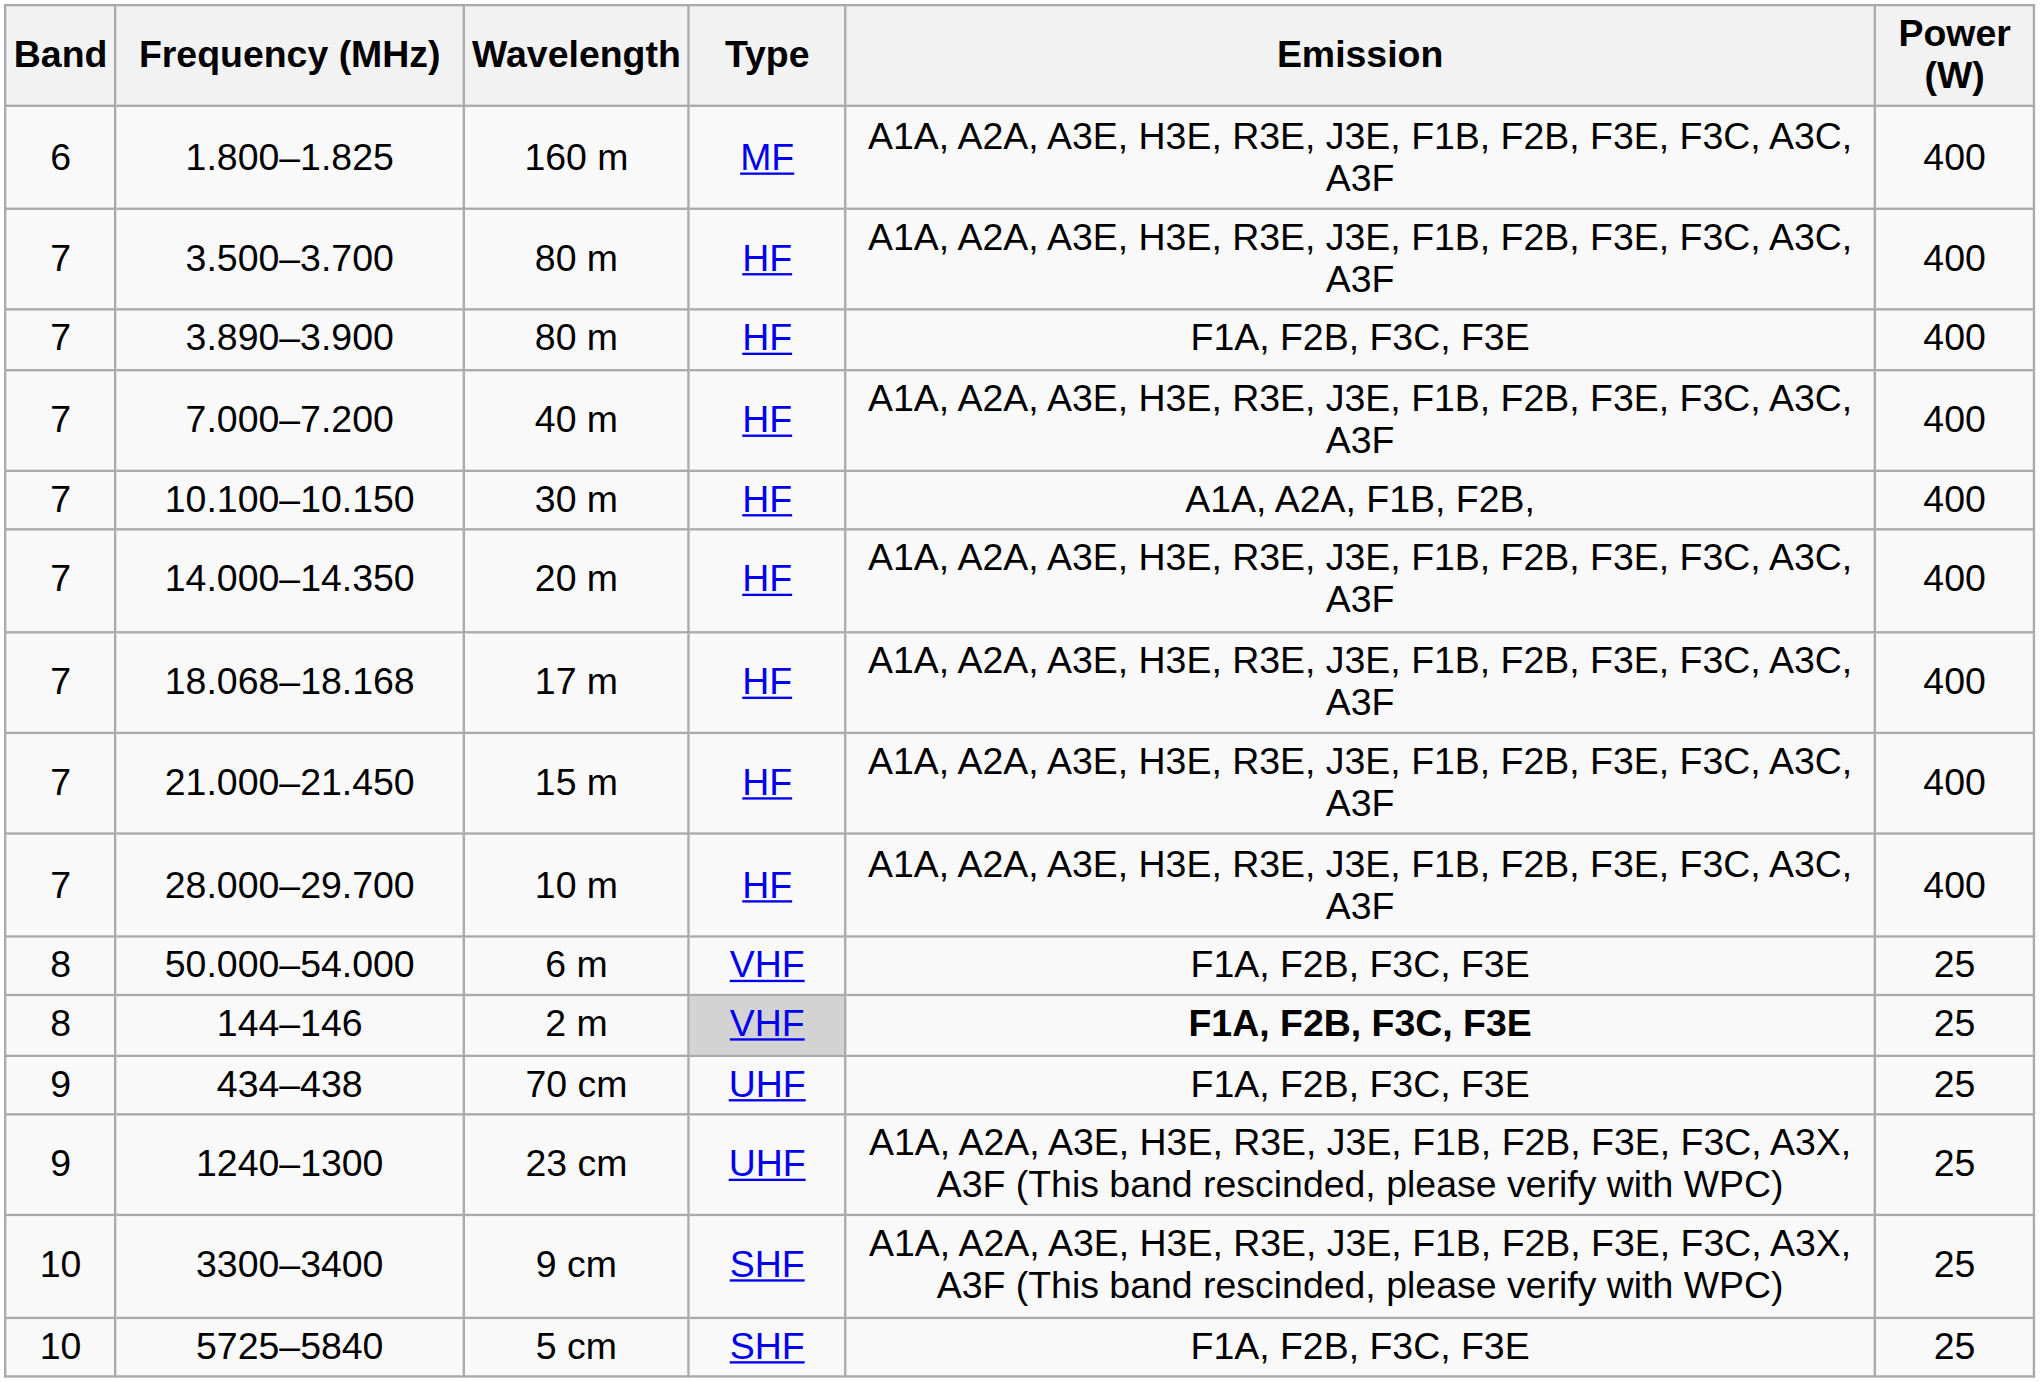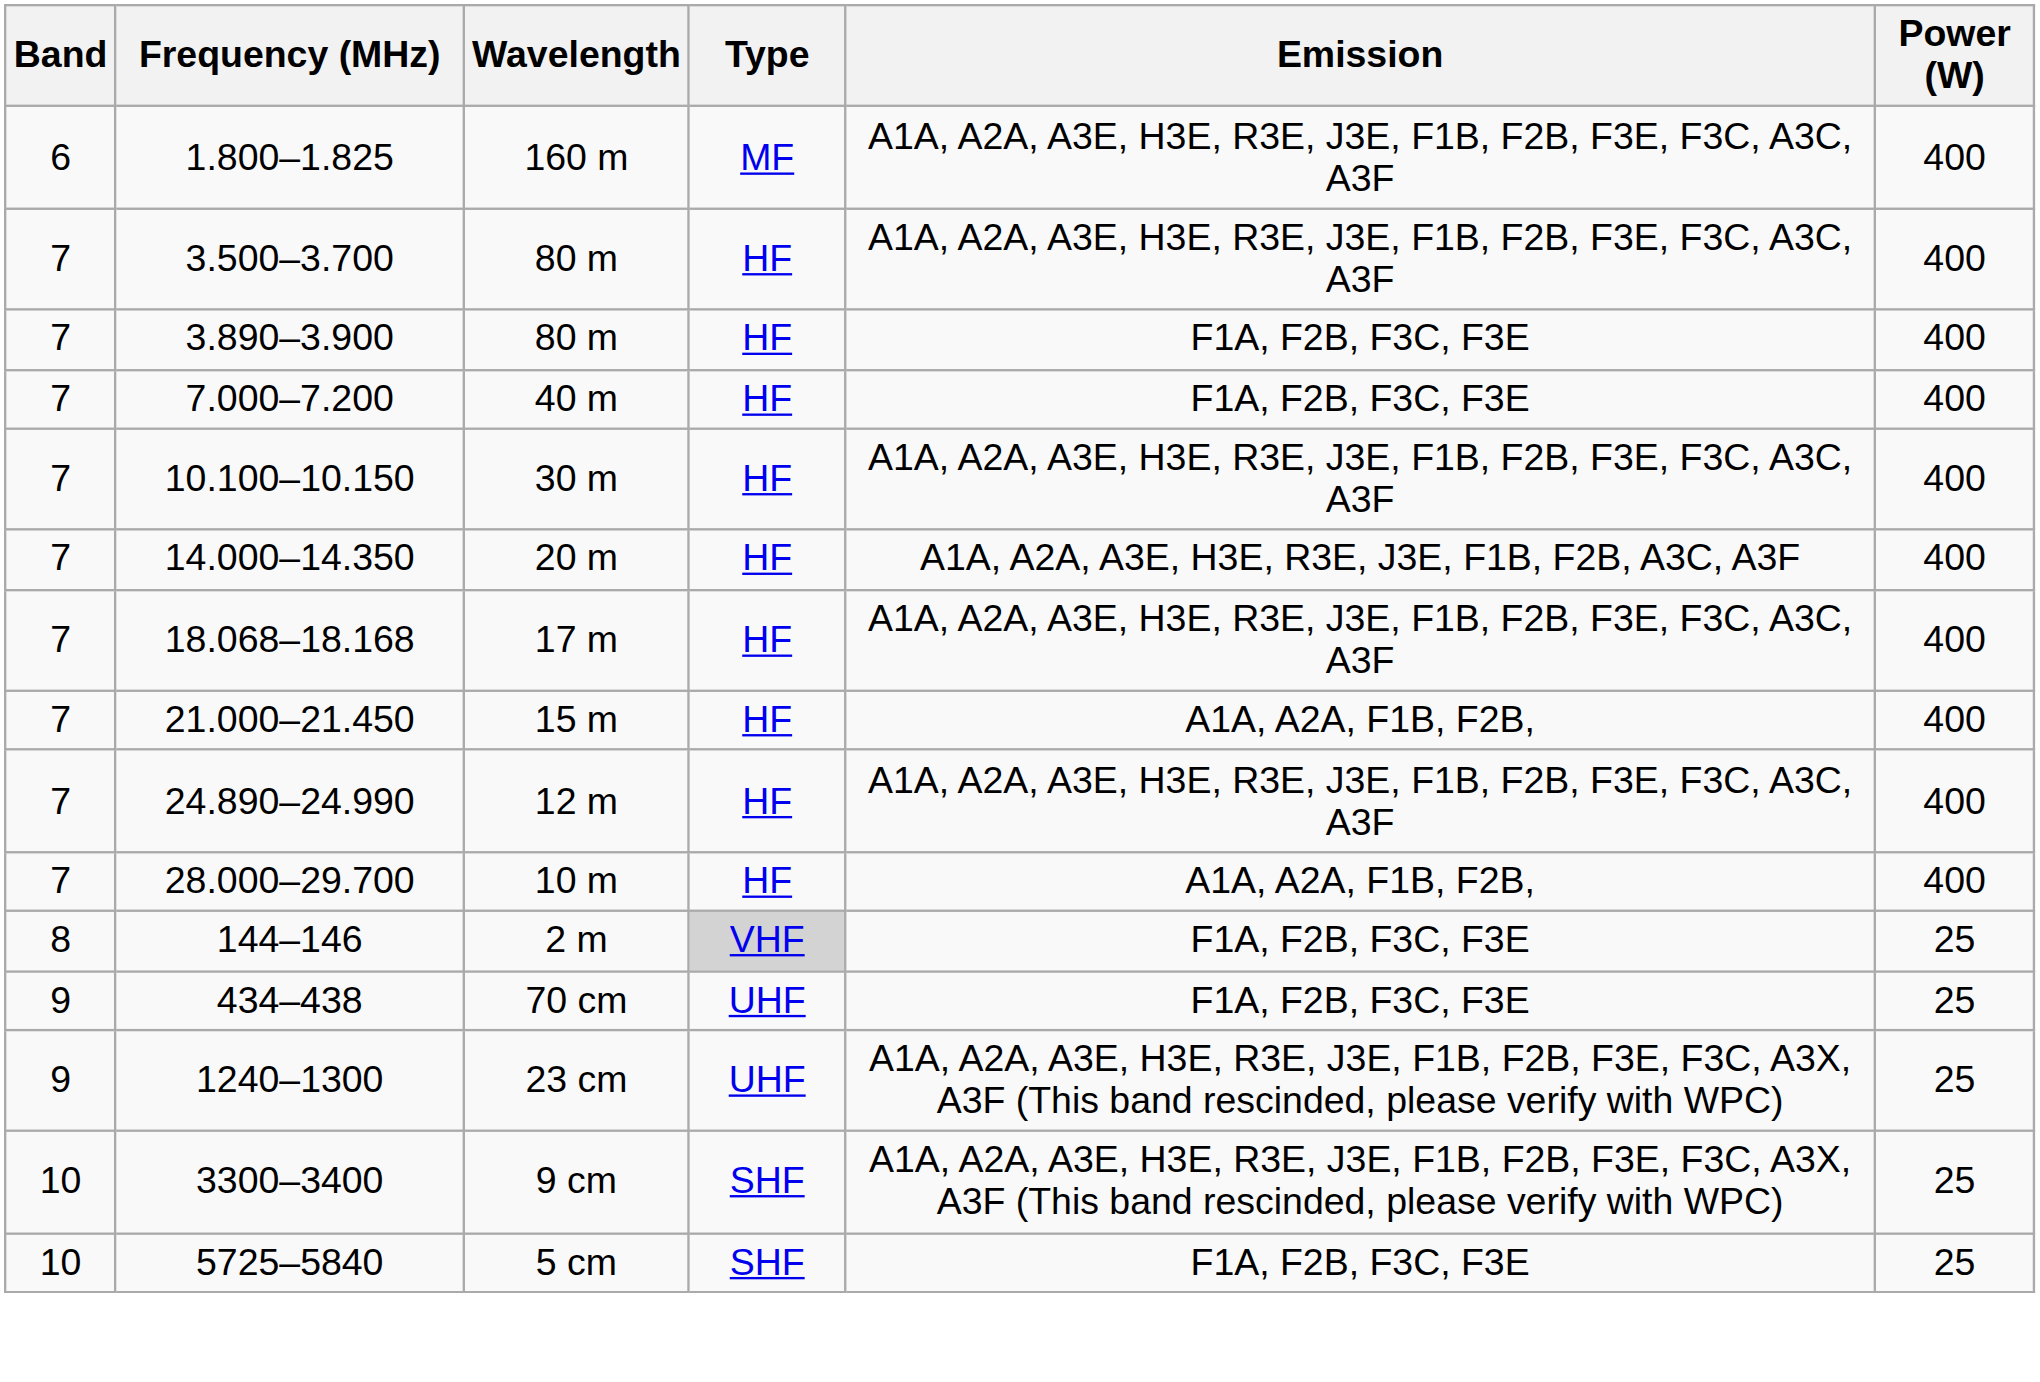7.000–7.200 | Emission: A1A, A2A, A3E, H3E, R3E, J3E, F1B, F2B, F3E, F3C, A3C, A3F -> F1A, F2B, F3C, F3E
10.100–10.150 | Emission: A1A, A2A, F1B, F2B, -> A1A, A2A, A3E, H3E, R3E, J3E, F1B, F2B, F3E, F3C, A3C, A3F
14.000–14.350 | Emission: A1A, A2A, A3E, H3E, R3E, J3E, F1B, F2B, F3E, F3C, A3C, A3F -> A1A, A2A, A3E, H3E, R3E, J3E, F1B, F2B, A3C, A3F
21.000–21.450 | Emission: A1A, A2A, A3E, H3E, R3E, J3E, F1B, F2B, F3E, F3C, A3C, A3F -> A1A, A2A, F1B, F2B,
+ row: 7 | 24.890–24.990 | 12 m | HF | A1A, A2A, A3E, H3E, R3E, J3E, F1B, F2B, F3E, F3C, A3C, A3F | 400
28.000–29.700 | Emission: A1A, A2A, A3E, H3E, R3E, J3E, F1B, F2B, F3E, F3C, A3C, A3F -> A1A, A2A, F1B, F2B,
- row: 8 | 50.000–54.000 | 6 m | VHF | F1A, F2B, F3C, F3E | 25
144–146 | Emission: bold -> normal
